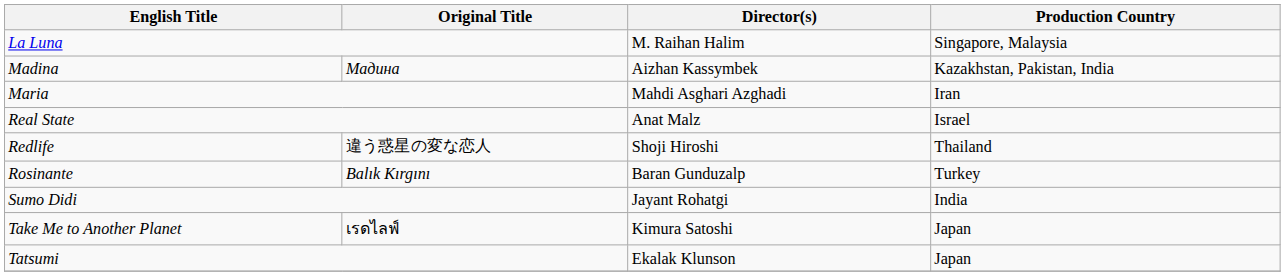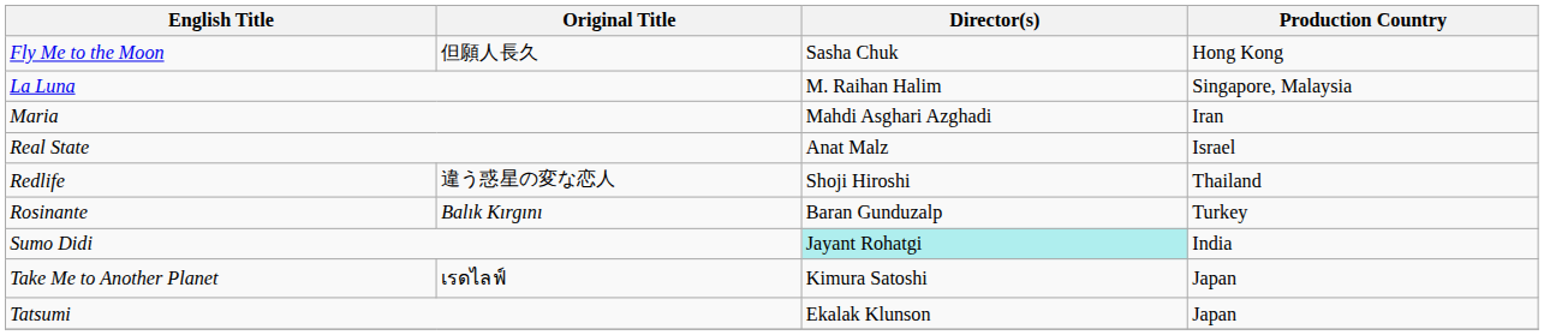+ row: Fly Me to the Moon | 但願人長久 | Sasha Chuk | Hong Kong
- row: Madina | Мадина | Aizhan Kassymbek | Kazakhstan, Pakistan, India
Sumo Didi | Director(s): no background -> paleturquoise background
